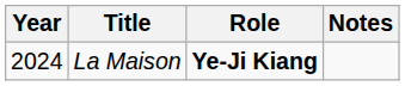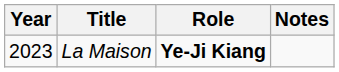La Maison | Year: 2024 -> 2023
